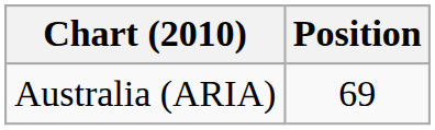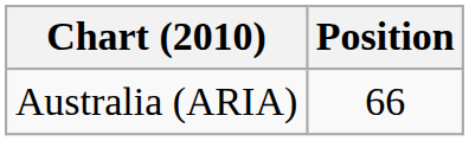Australia (ARIA) | Position: 69 -> 66
